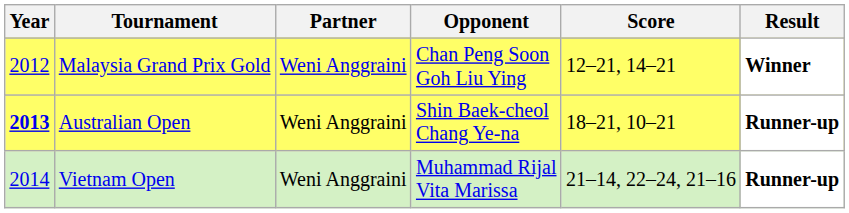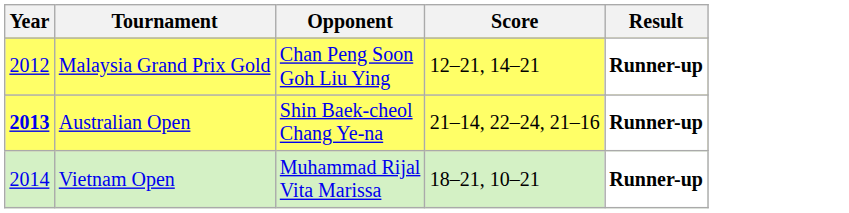- column: Partner | Weni Anggraini | Weni Anggraini | Weni Anggraini
Malaysia Grand Prix Gold | Result: Winner -> Runner-up
Australian Open | Score: 18–21, 10–21 -> 21–14, 22–24, 21–16
Vietnam Open | Score: 21–14, 22–24, 21–16 -> 18–21, 10–21
